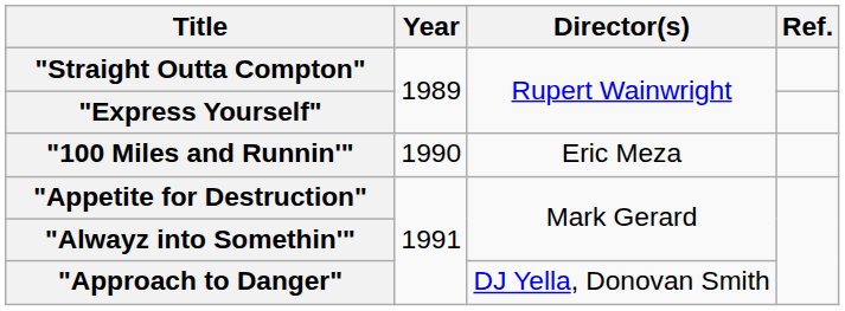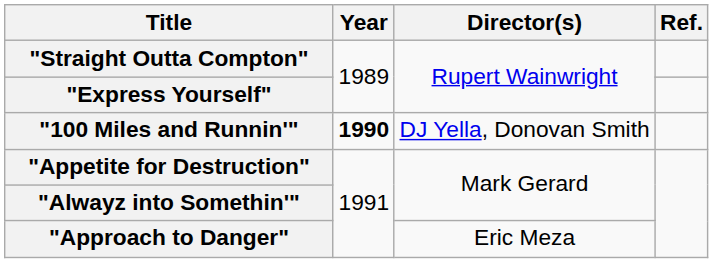"100 Miles and Runnin'" | Year: normal -> bold
"100 Miles and Runnin'" | Director(s): Eric Meza -> DJ Yella, Donovan Smith
"Approach to Danger" | Director(s): DJ Yella, Donovan Smith -> Eric Meza
